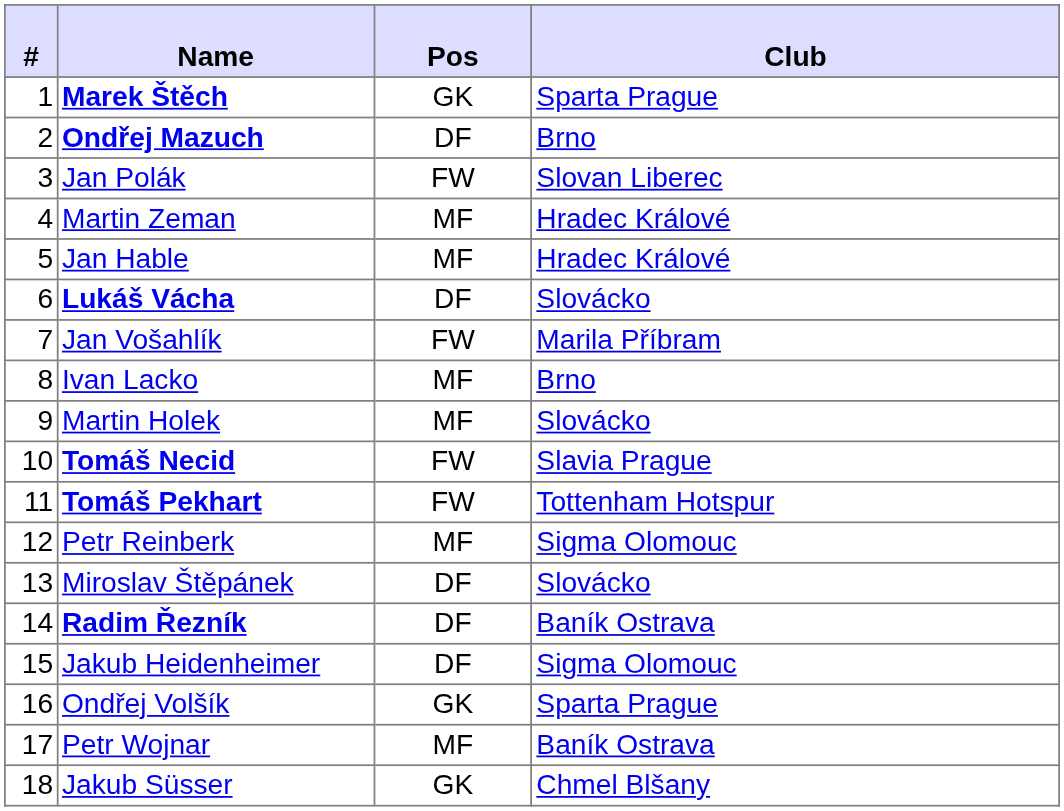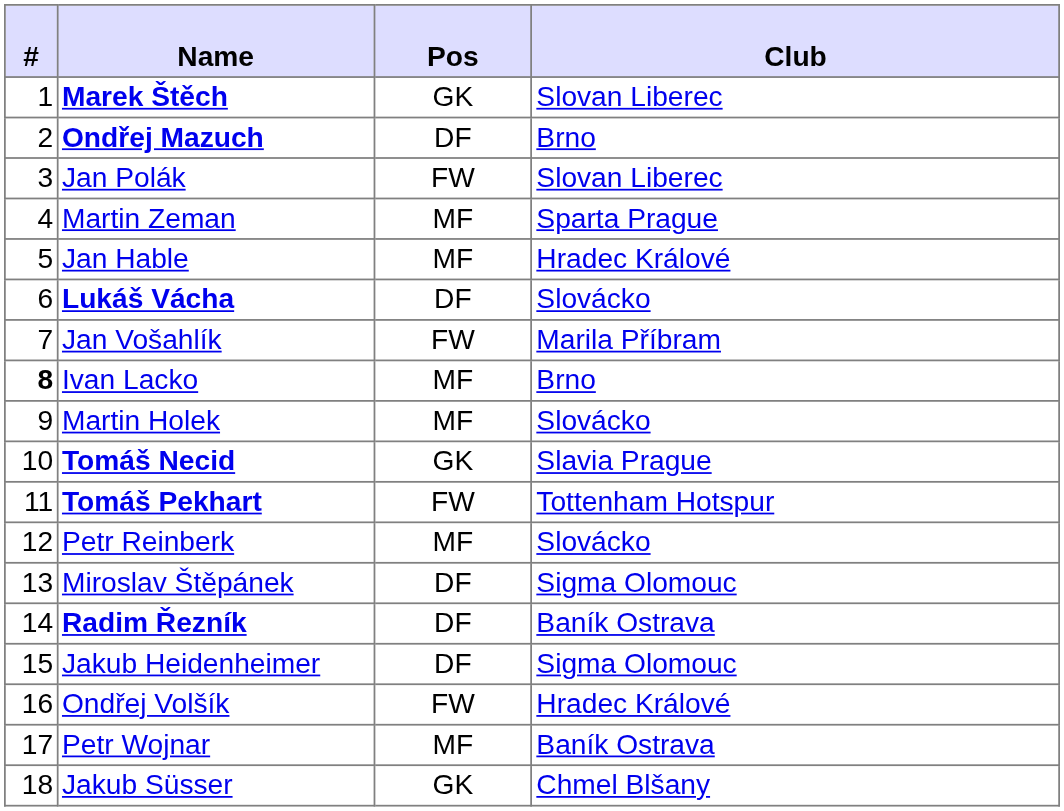Marek Štěch | Club: Sparta Prague -> Slovan Liberec
Martin Zeman | Club: Hradec Králové -> Sparta Prague
Ivan Lacko | #: normal -> bold
Tomáš Necid | Pos: FW -> GK
Petr Reinberk | Club: Sigma Olomouc -> Slovácko
Miroslav Štěpánek | Club: Slovácko -> Sigma Olomouc
Ondřej Volšík | Pos: GK -> FW
Ondřej Volšík | Club: Sparta Prague -> Hradec Králové
